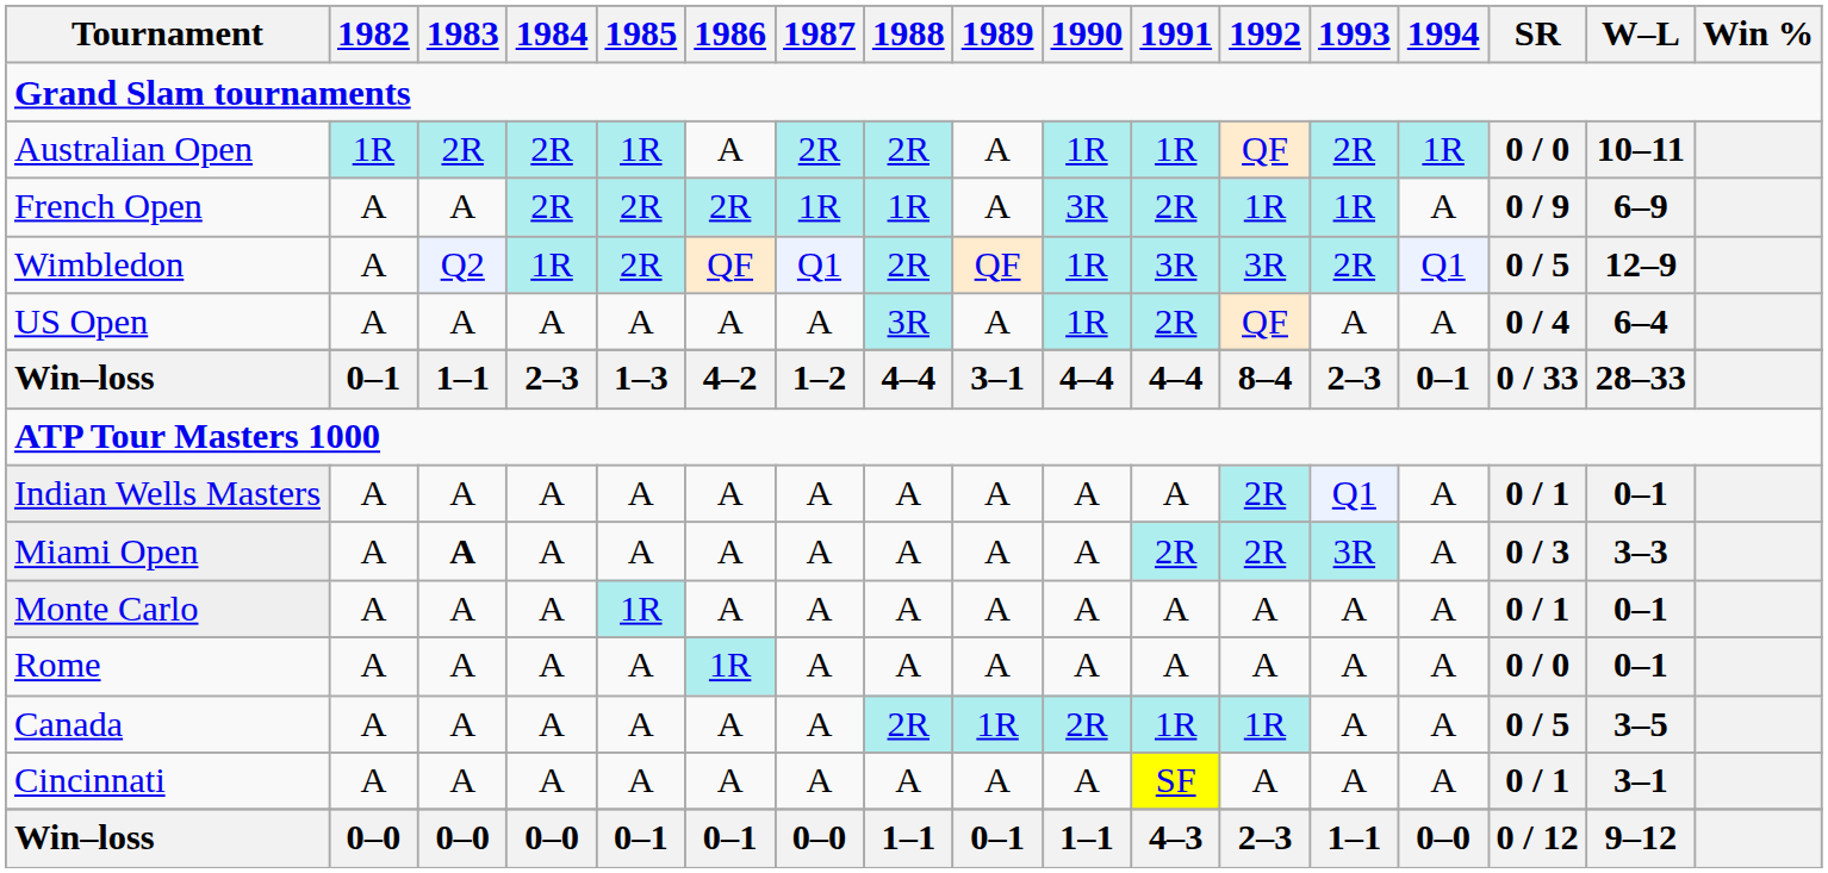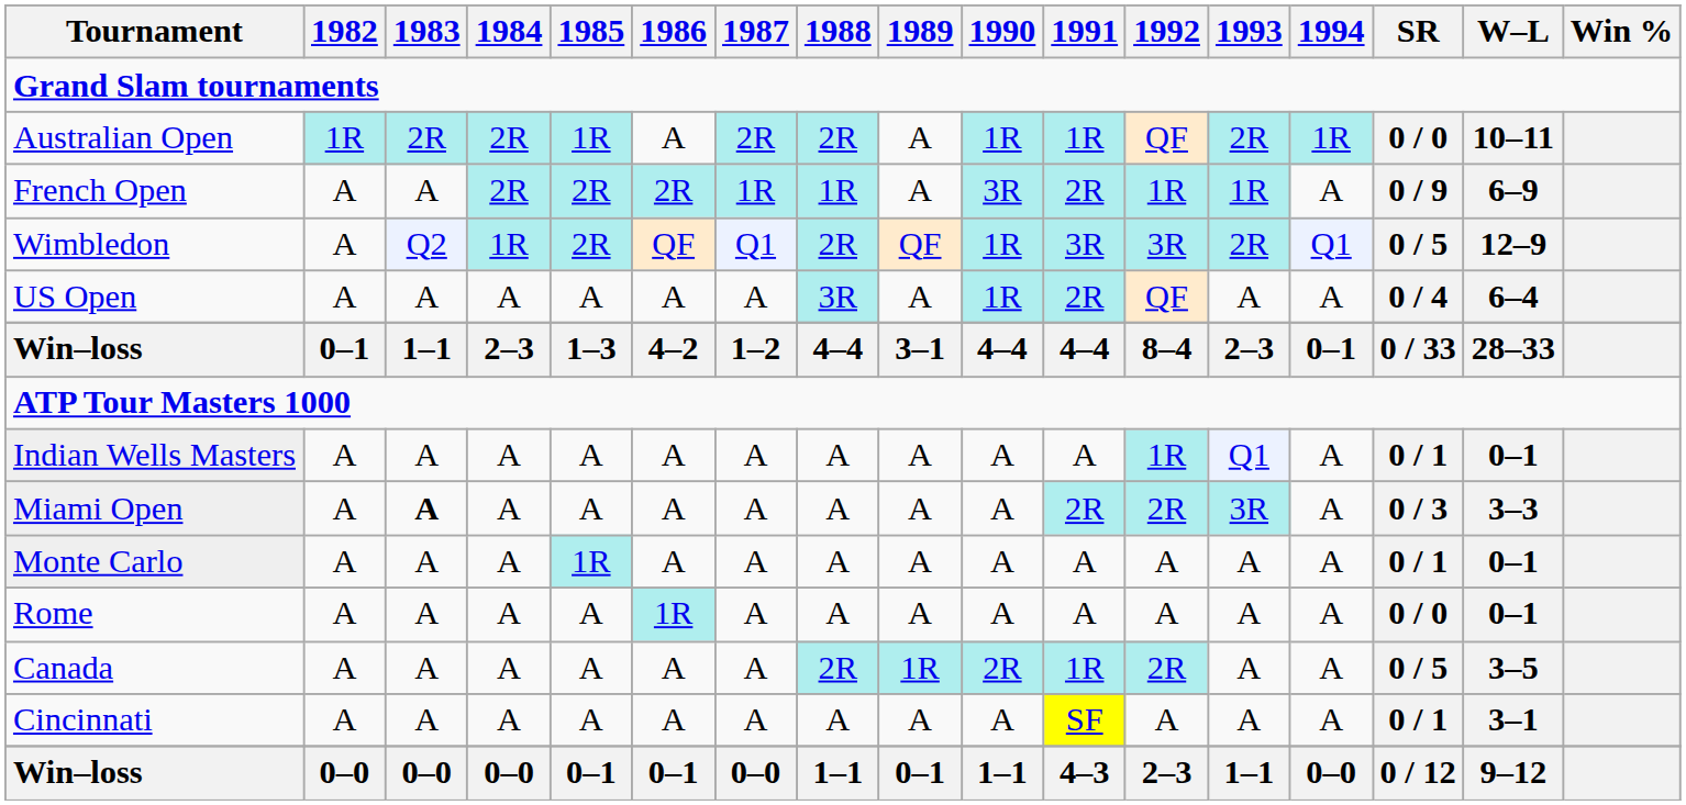Indian Wells Masters | 1992: 2R -> 1R
Canada | 1992: 1R -> 2R
